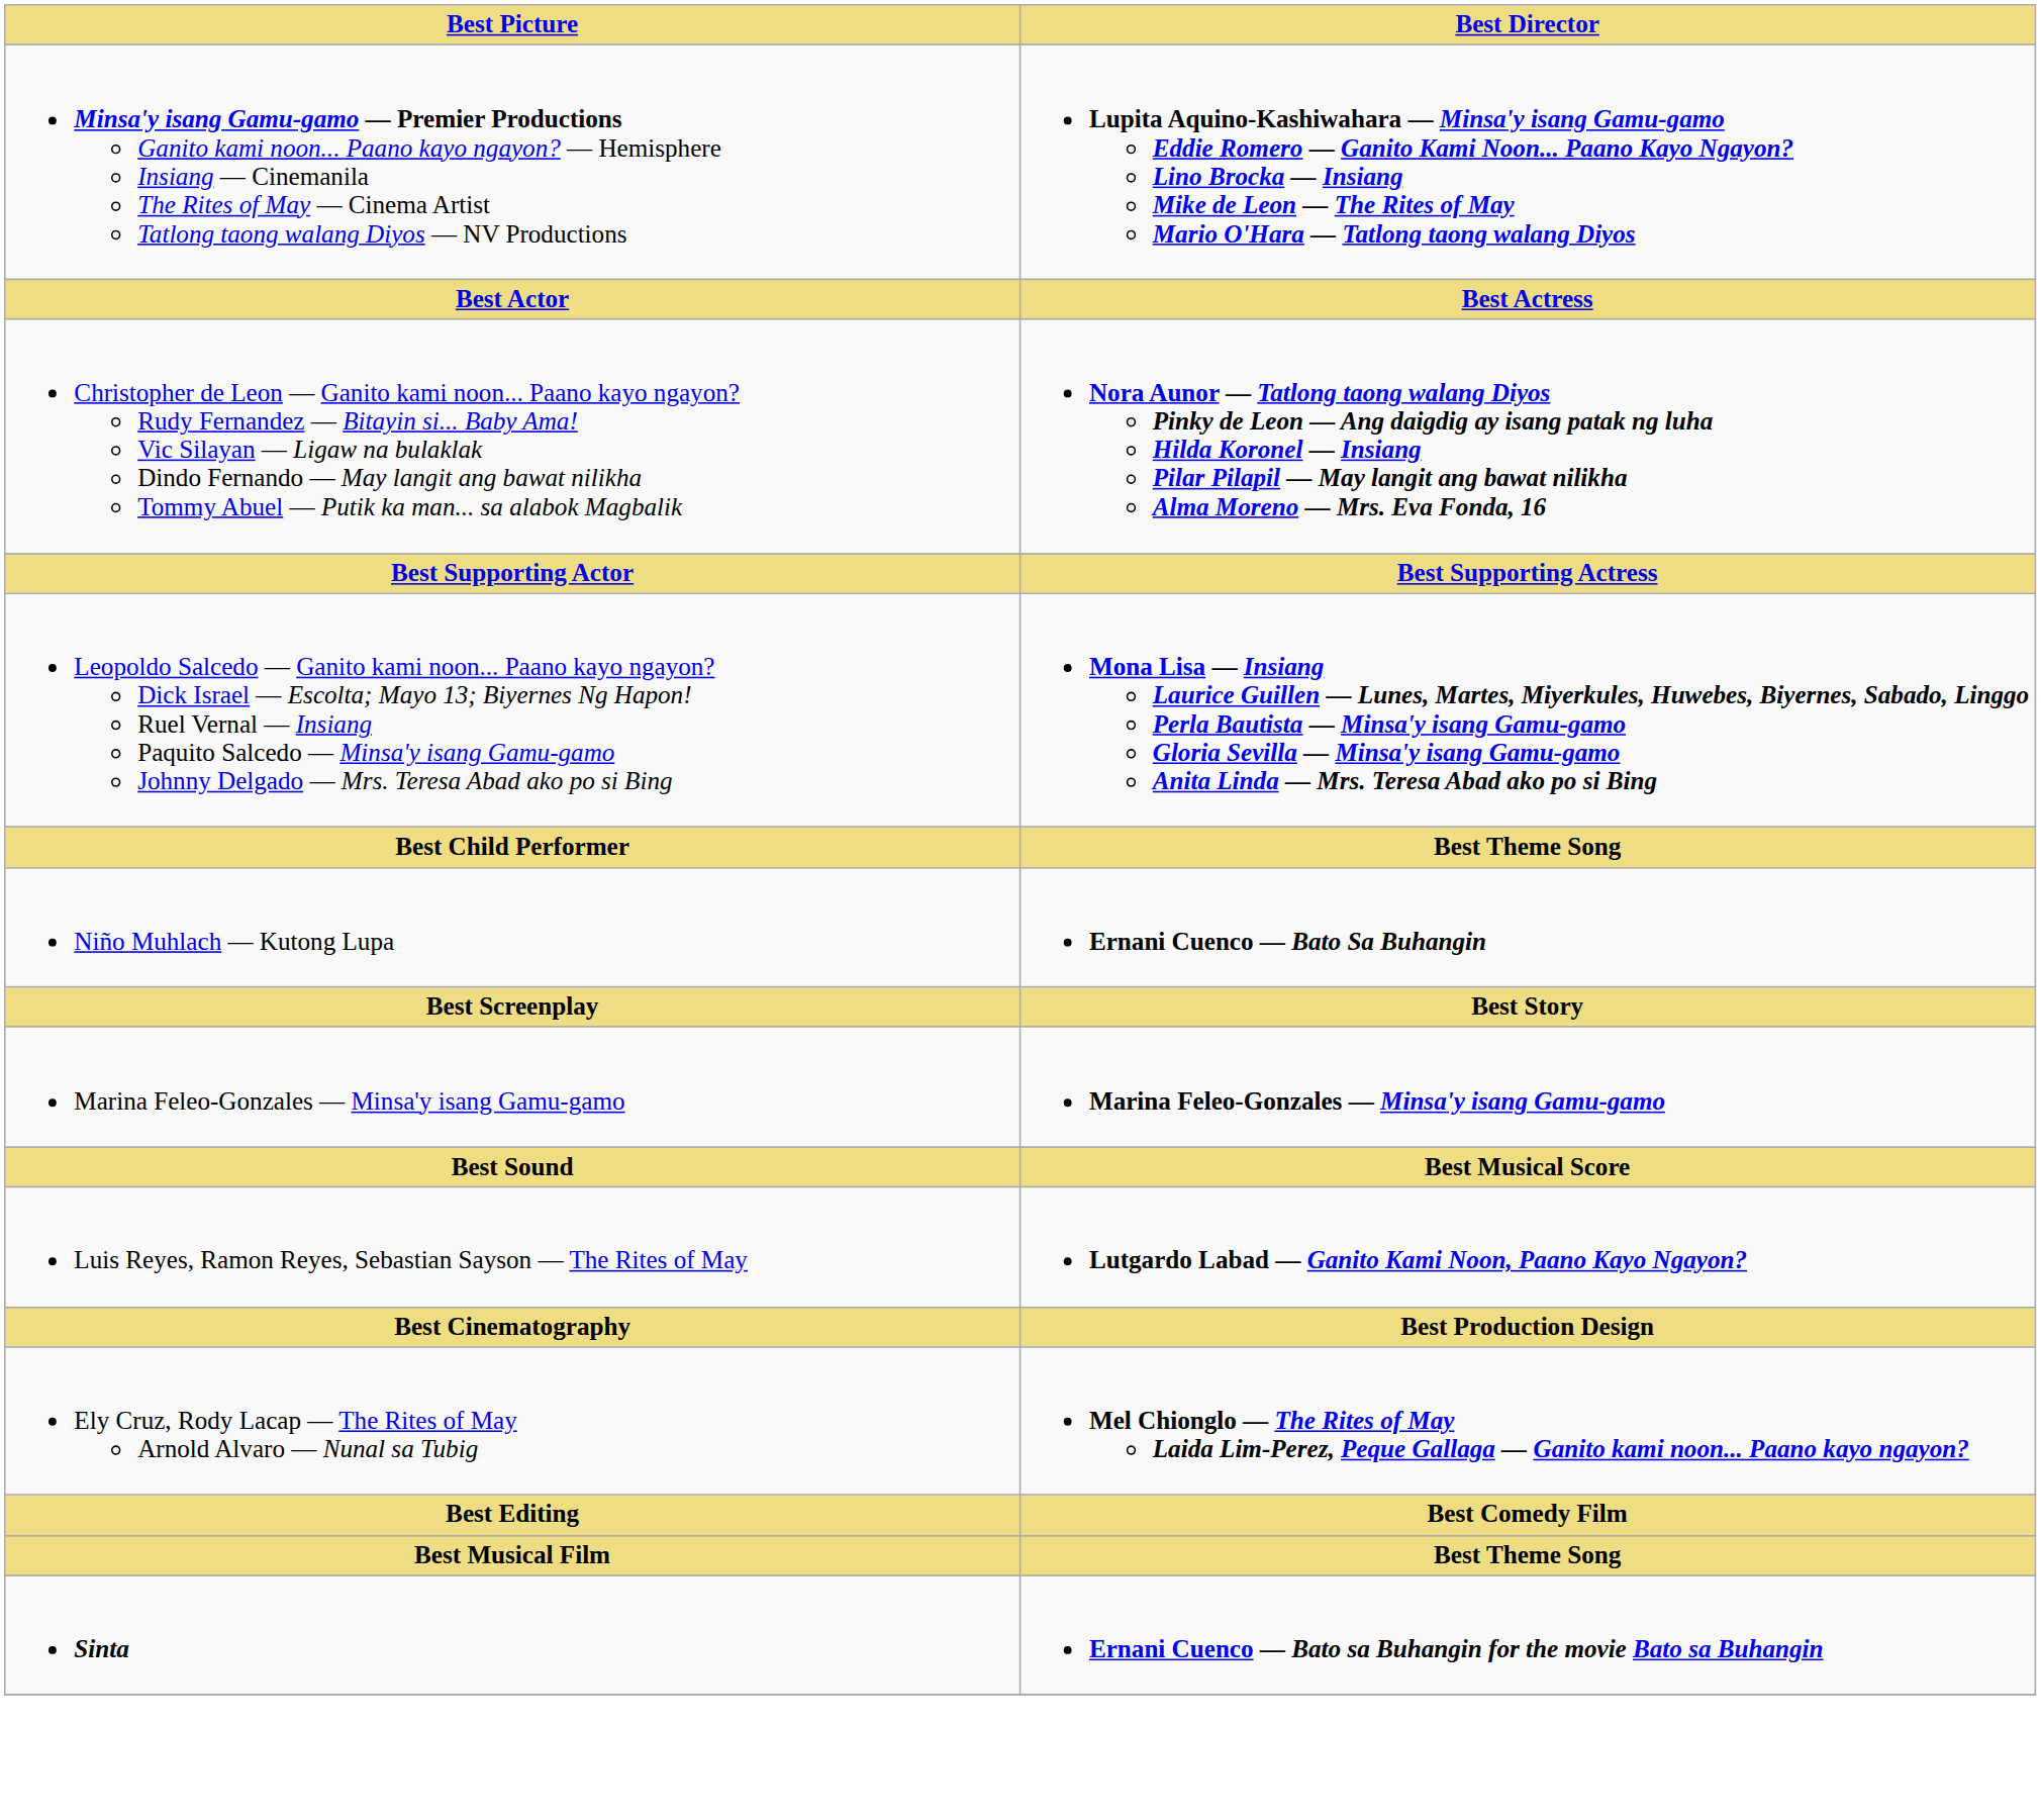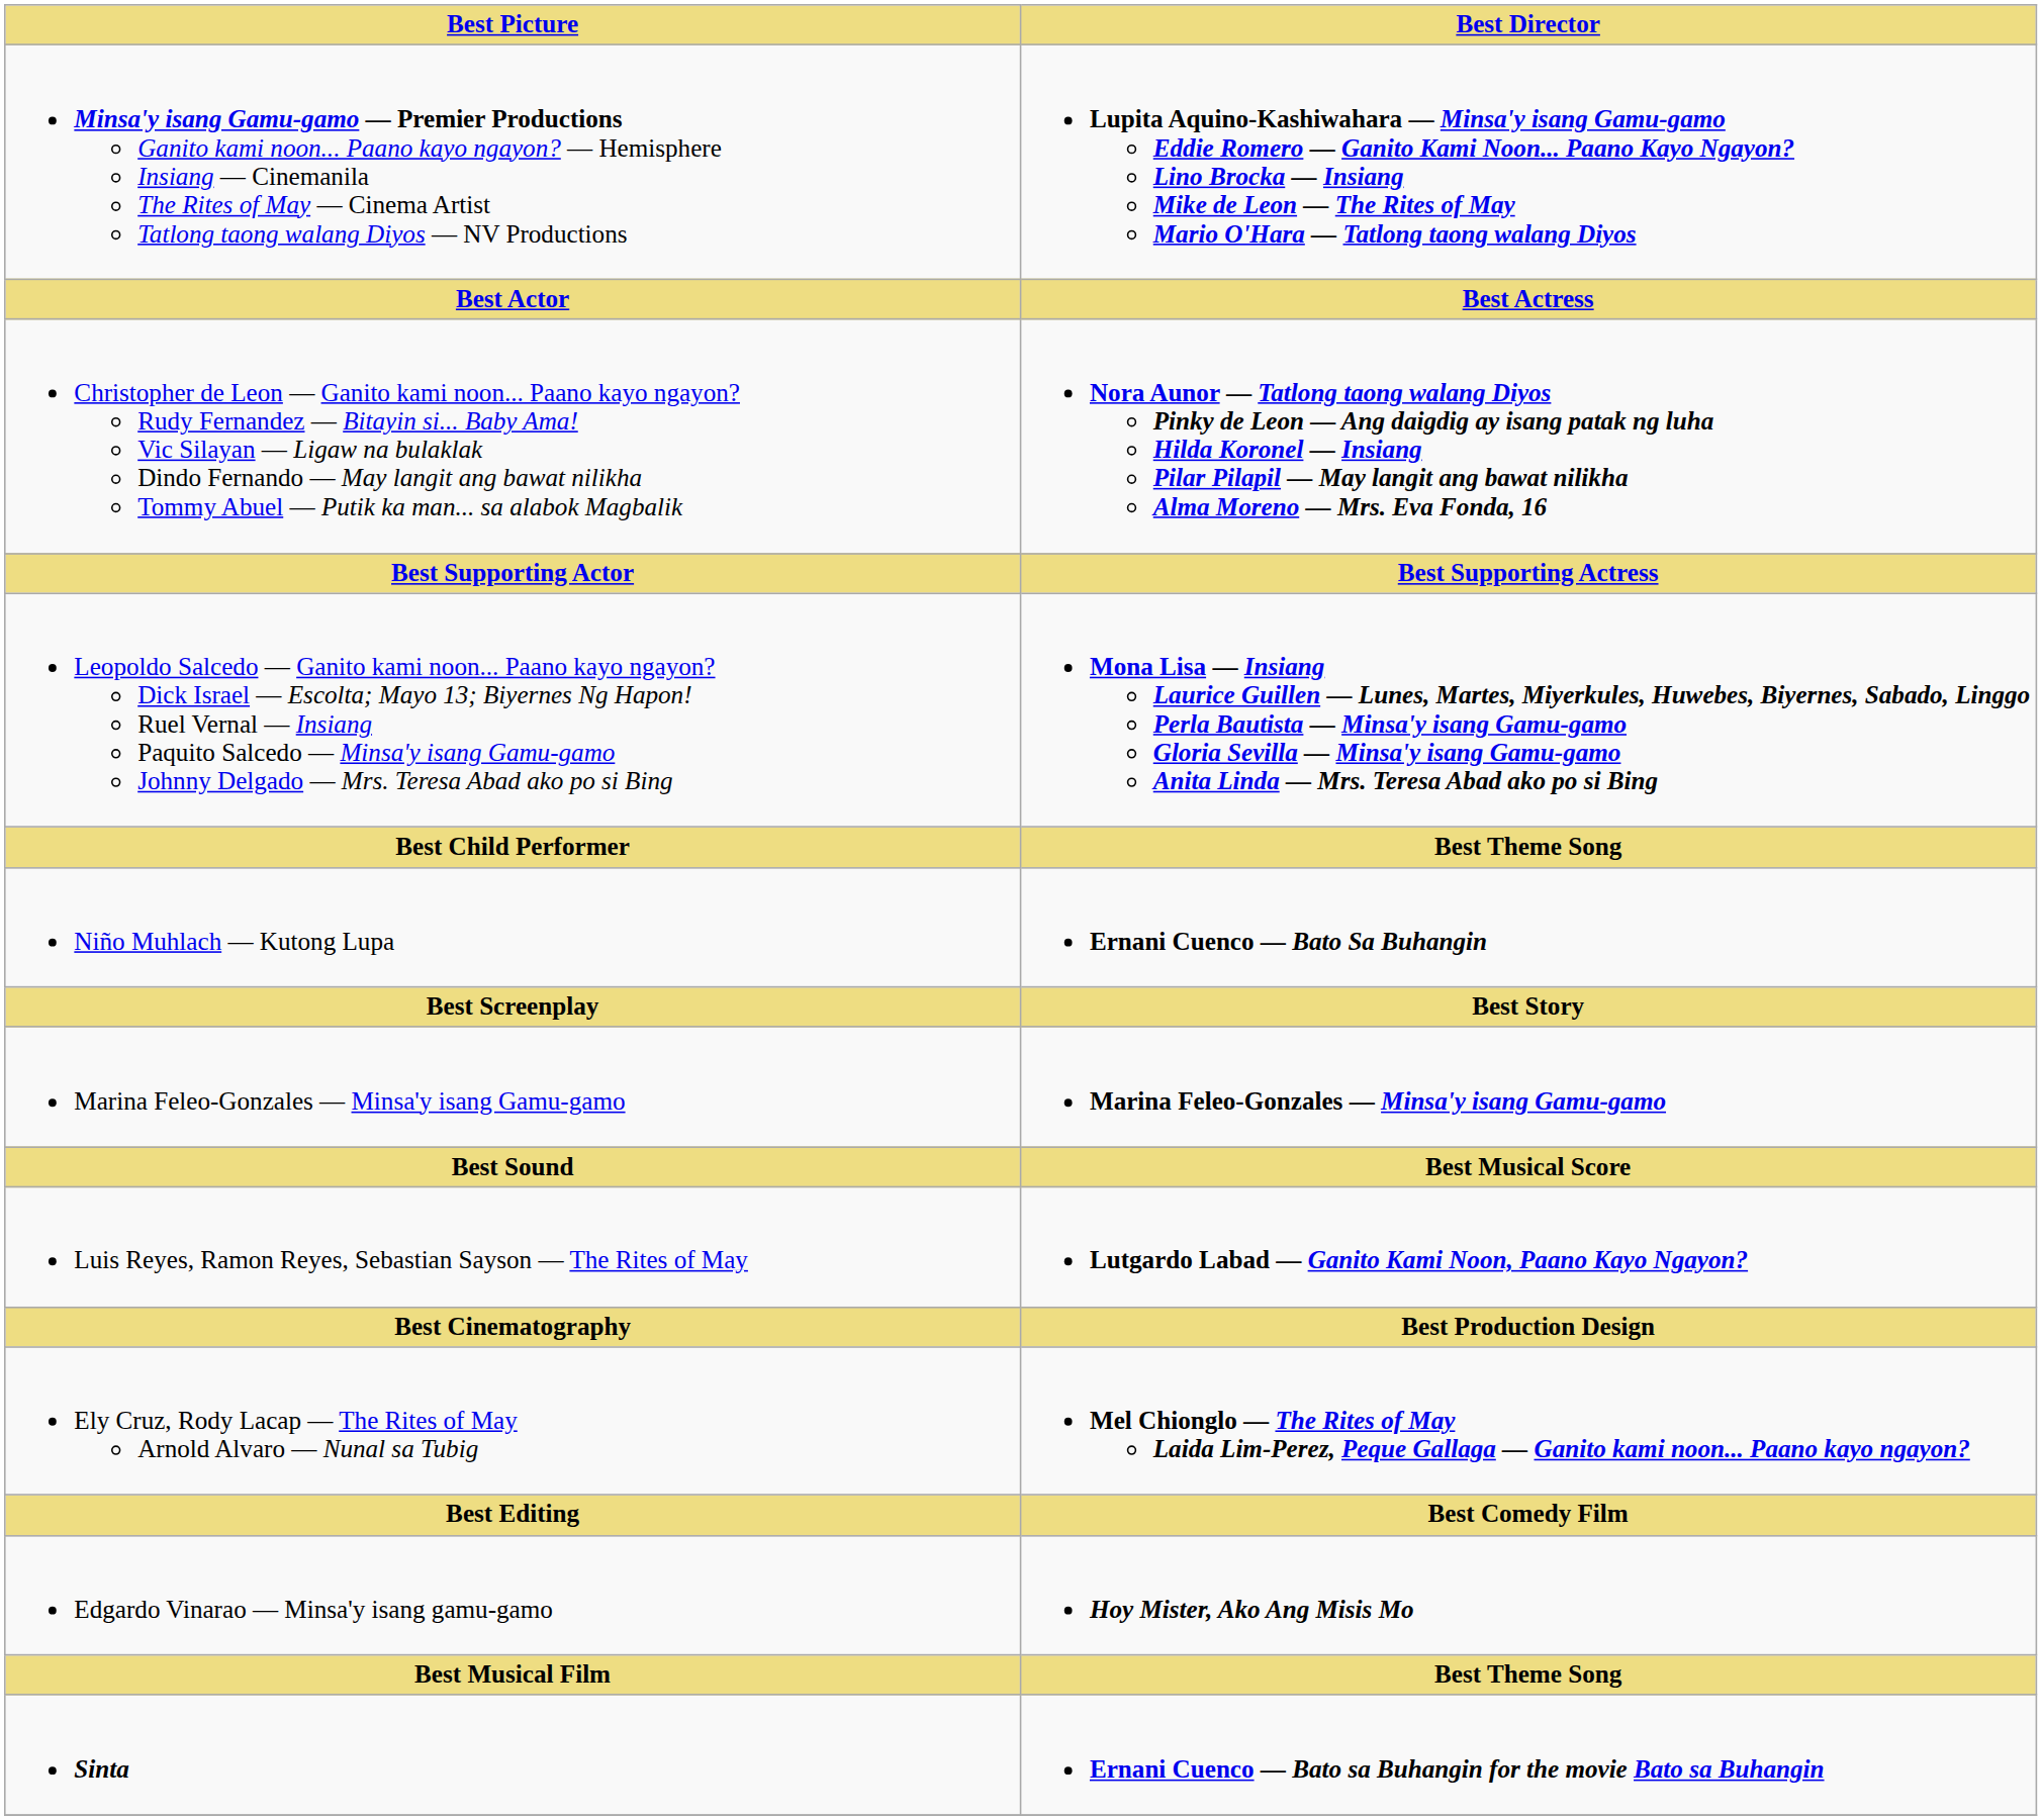+ row: Edgardo Vinarao — Minsa'y isang gamu-gamo | Hoy Mister, Ako Ang Misis Mo
